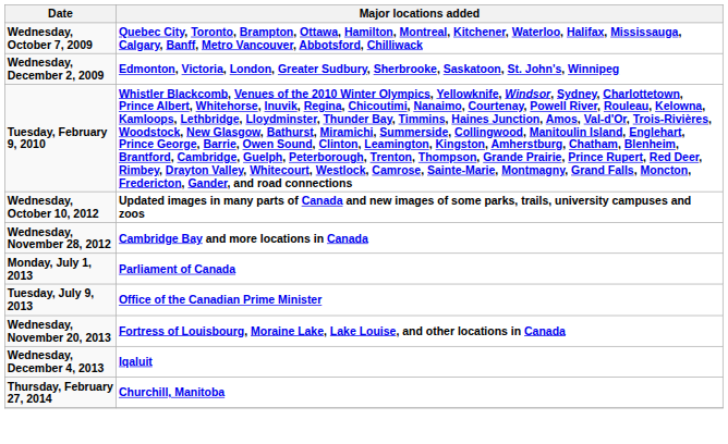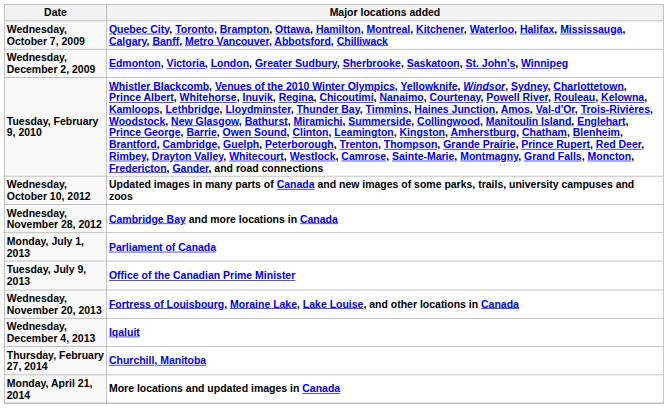+ row: Monday, April 21, 2014 | More locations and updated images in Canada
